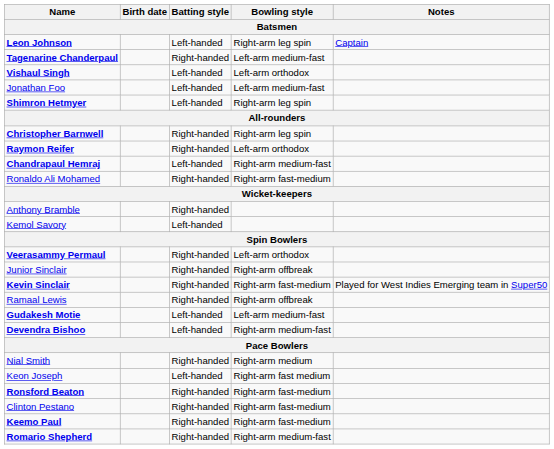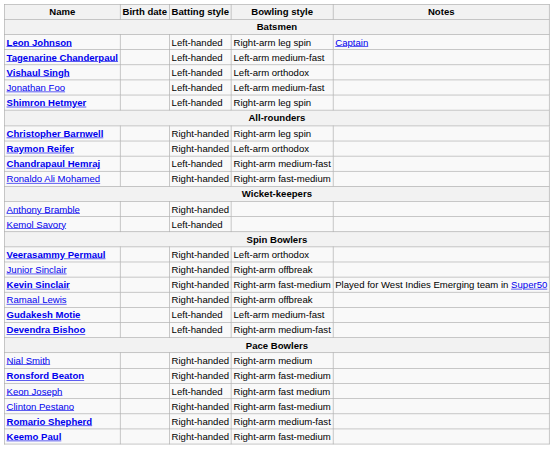Tagenarine Chanderpaul | Batting style: Right-handed -> Left-handed
rows swapped: Keon Joseph <-> Ronsford Beaton
rows swapped: Keemo Paul <-> Romario Shepherd
